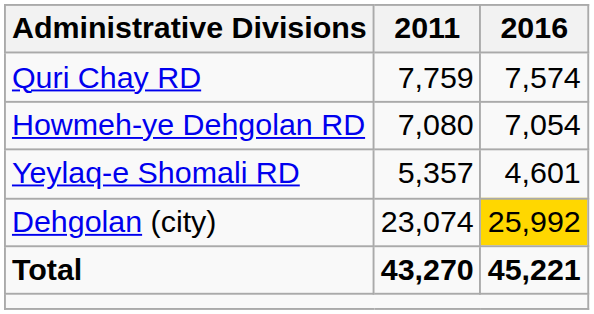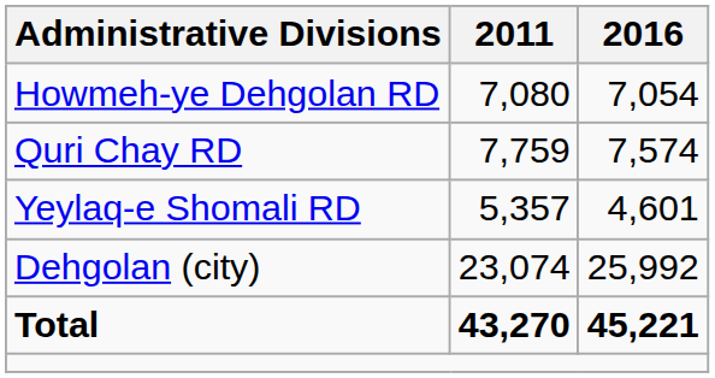rows swapped: Howmeh-ye Dehgolan RD <-> Quri Chay RD
Dehgolan (city) | 2016: gold background -> no background
